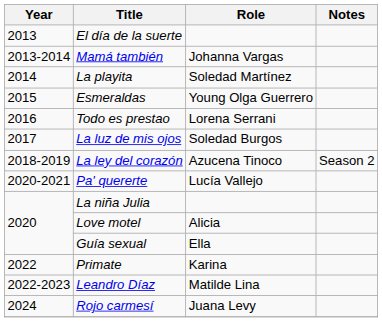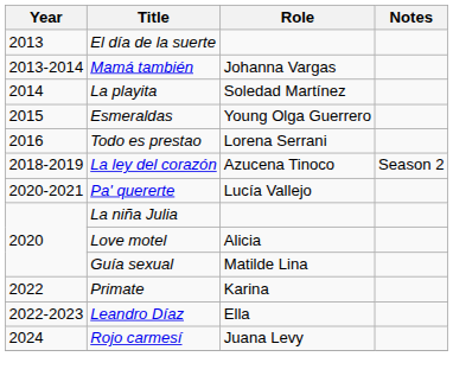- row: 2017 | La luz de mis ojos | Soledad Burgos
Guía sexual | Role: Ella -> Matilde Lina
Leandro Díaz | Role: Matilde Lina -> Ella
